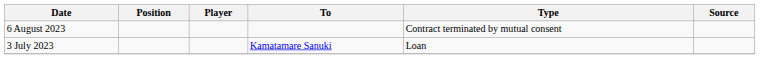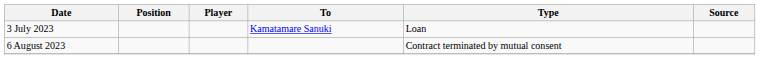rows swapped: 3 July 2023 <-> 6 August 2023
